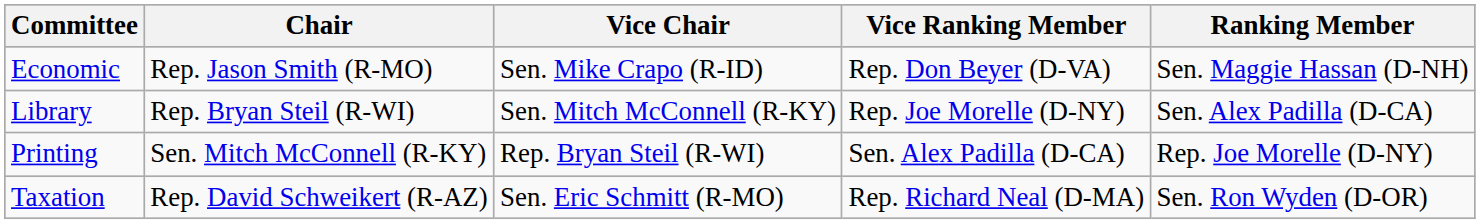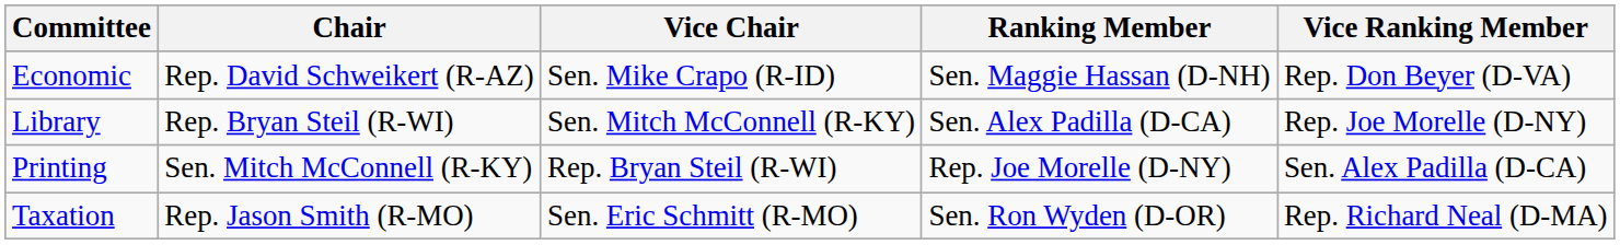columns swapped: Ranking Member <-> Vice Ranking Member
Economic | Chair: Rep. Jason Smith (R-MO) -> Rep. David Schweikert (R-AZ)
Taxation | Chair: Rep. David Schweikert (R-AZ) -> Rep. Jason Smith (R-MO)
